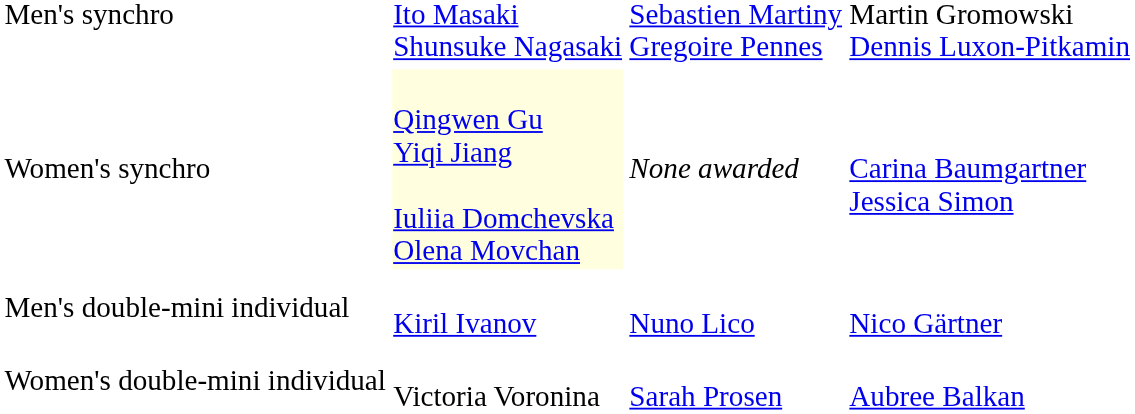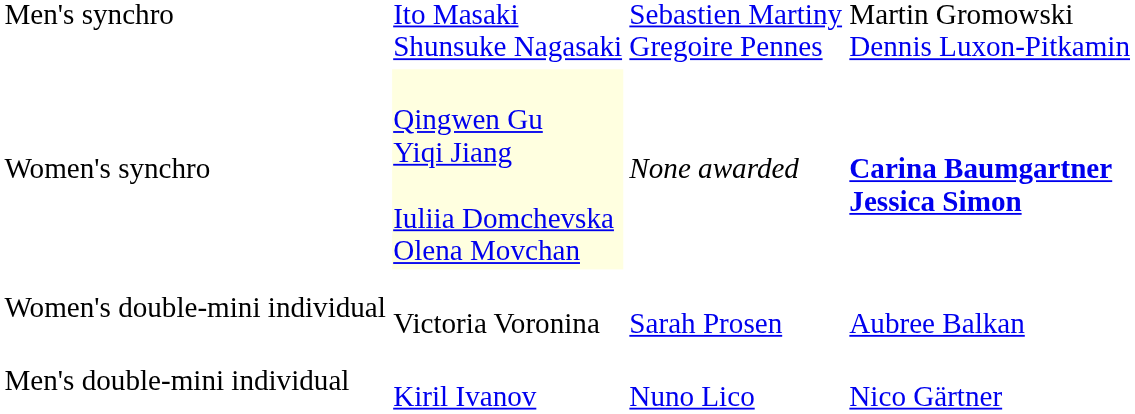Women's synchro | column 4: normal -> bold
rows swapped: Men's double-mini individual <-> Women's double-mini individual
